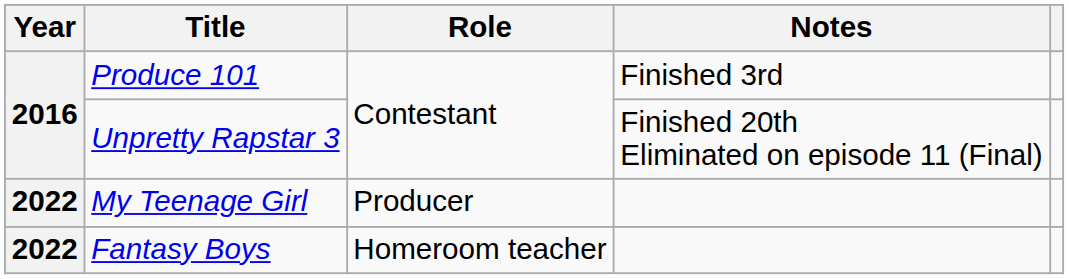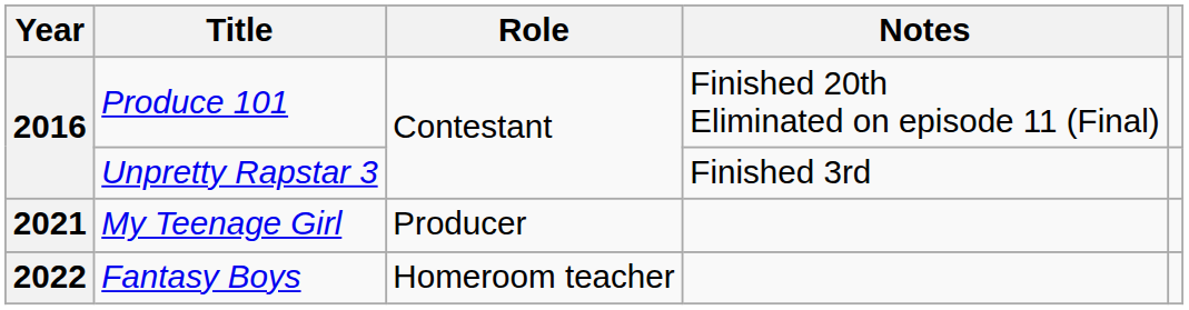Produce 101 | Notes: Finished 3rd -> Finished 20th Eliminated on episode 11 (Final)
Unpretty Rapstar 3 | Notes: Finished 20th Eliminated on episode 11 (Final) -> Finished 3rd
My Teenage Girl | Year: 2022 -> 2021
